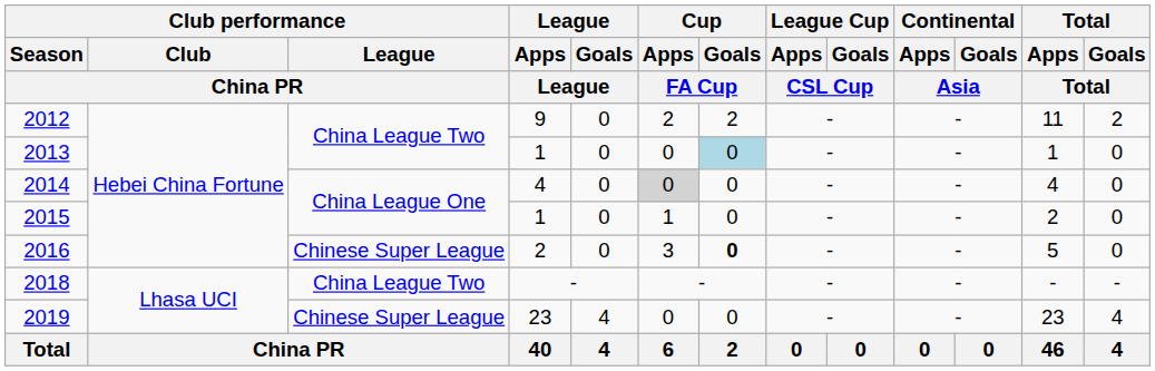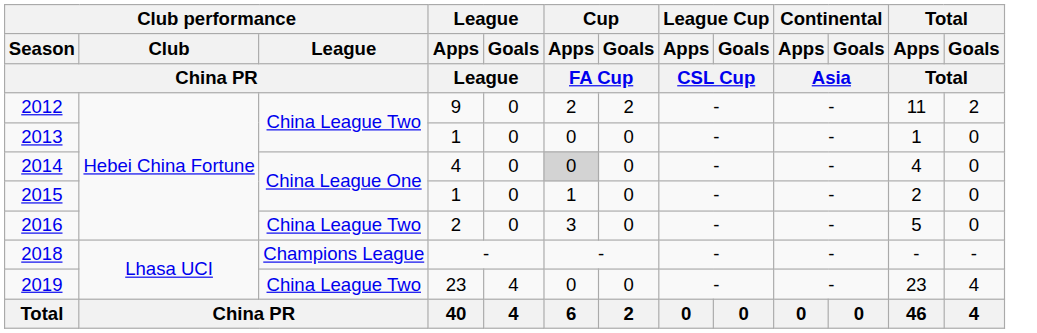2013 | Cup / Goals / FA Cup: lightblue background -> no background
2016 | Club performance / League / China PR: Chinese Super League -> China League Two
2016 | Cup / Goals / FA Cup: bold -> normal
2018 | Club performance / League / China PR: China League Two -> Champions League
2019 | Club performance / League / China PR: Chinese Super League -> China League Two
